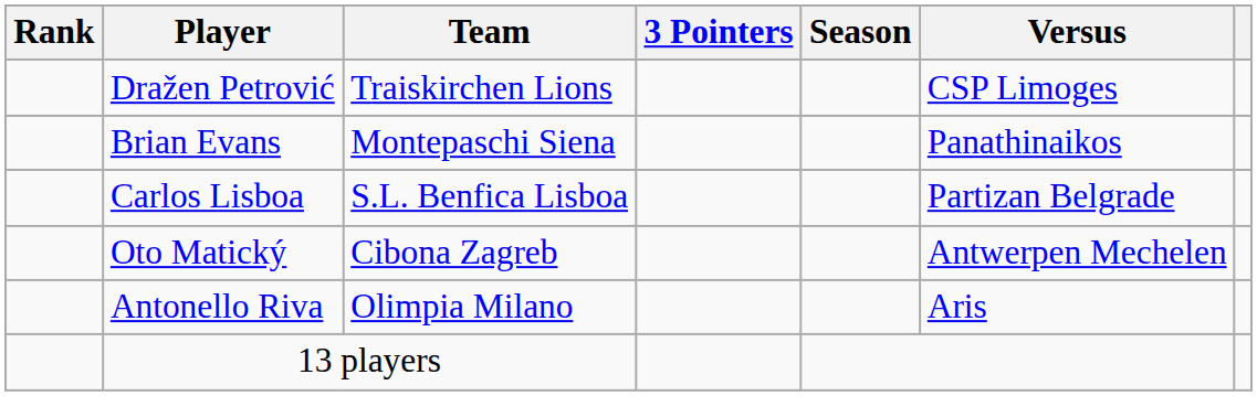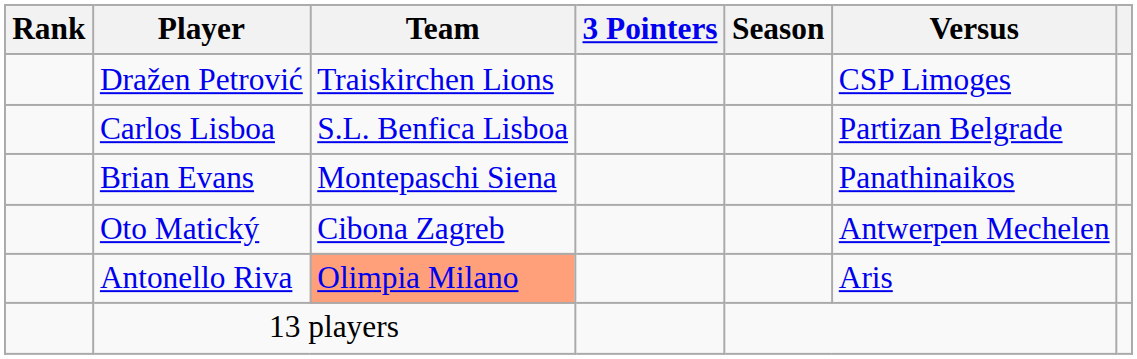rows swapped: Carlos Lisboa <-> Brian Evans
Antonello Riva | Team: no background -> lightsalmon background
